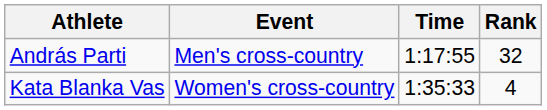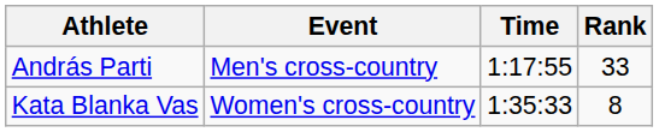András Parti | Rank: 32 -> 33
Kata Blanka Vas | Rank: 4 -> 8
